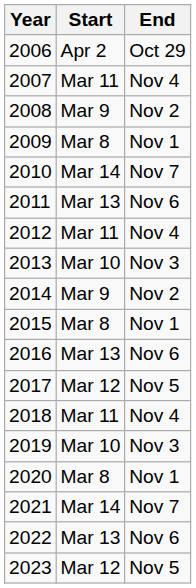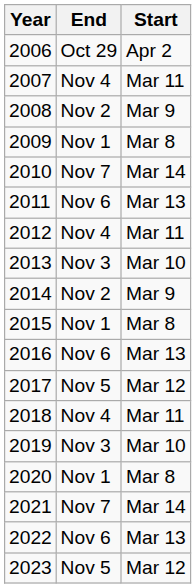columns swapped: Start <-> End
